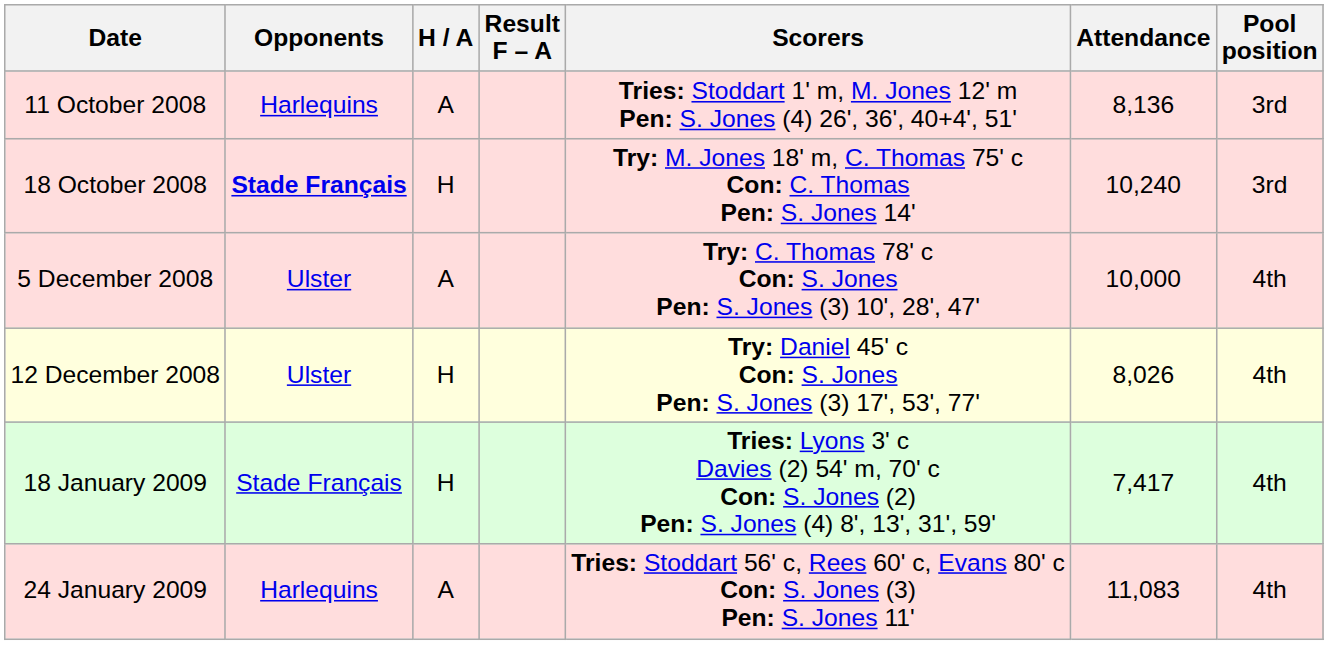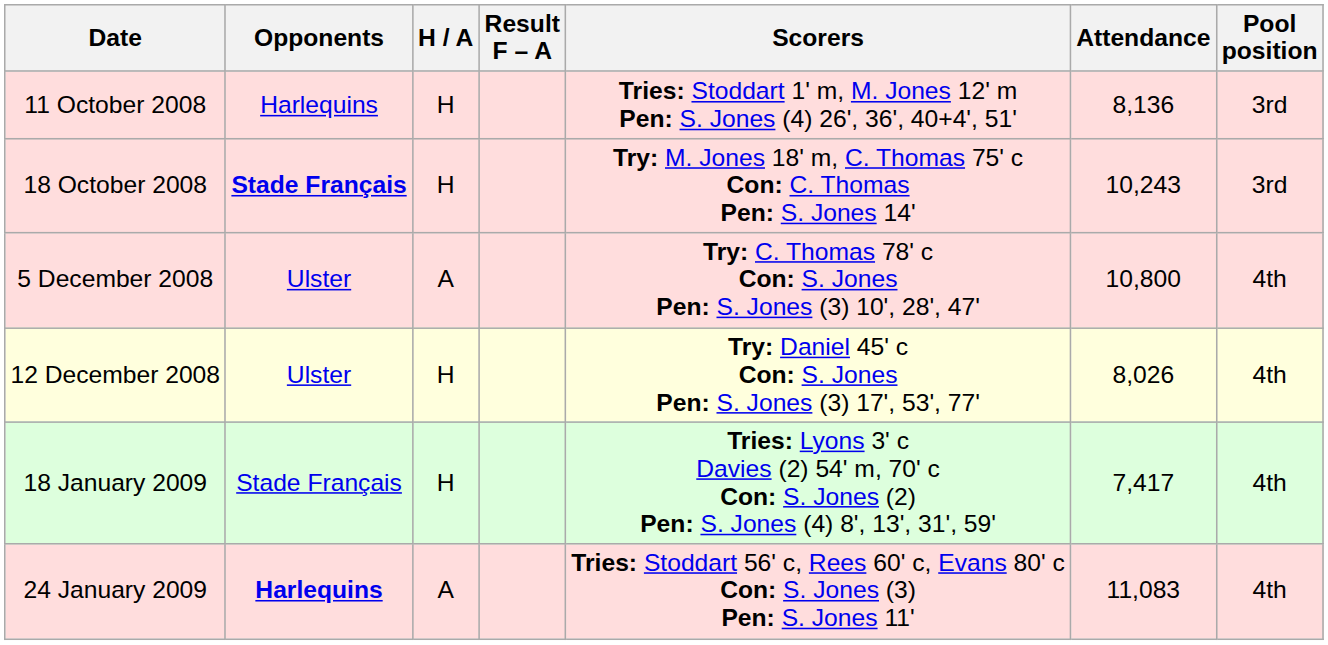11 October 2008 | H / A: A -> H
18 October 2008 | Attendance: 10,240 -> 10,243
5 December 2008 | Attendance: 10,000 -> 10,800
24 January 2009 | Opponents: normal -> bold
